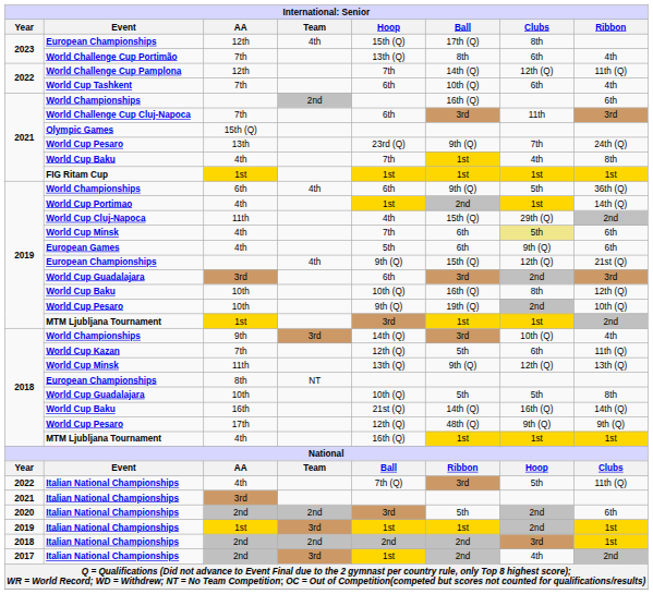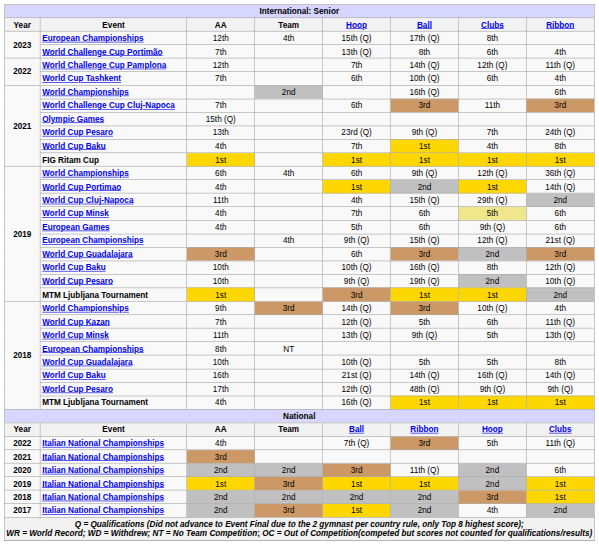2019 / World Championships | Clubs: 5th -> 12th (Q)
2018 / World Cup Minsk | Clubs: 12th (Q) -> 5th
2020 / Italian National Championships | Ball: 5th -> 11th (Q)
